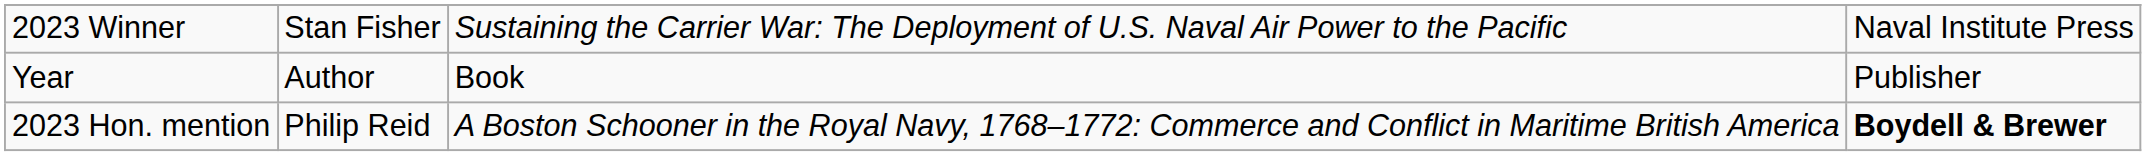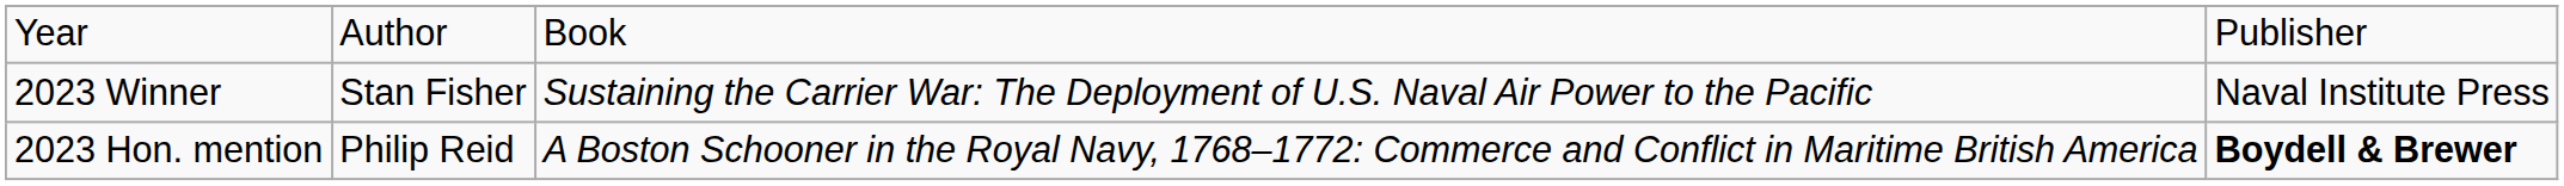rows swapped: Year <-> 2023 Winner
